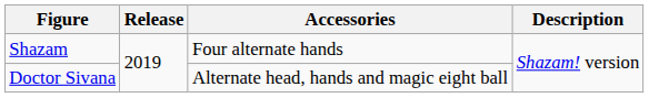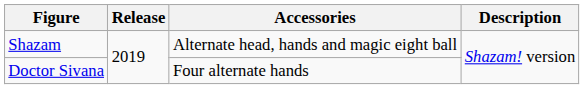Shazam | Accessories: Four alternate hands -> Alternate head, hands and magic eight ball
Doctor Sivana | Accessories: Alternate head, hands and magic eight ball -> Four alternate hands
